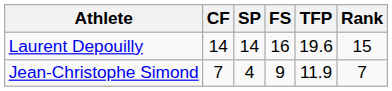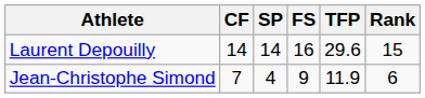Laurent Depouilly | TFP: 19.6 -> 29.6
Jean-Christophe Simond | Rank: 7 -> 6
